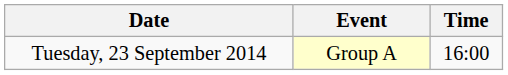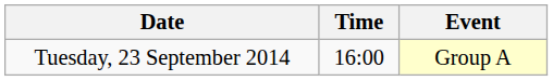columns swapped: Time <-> Event
